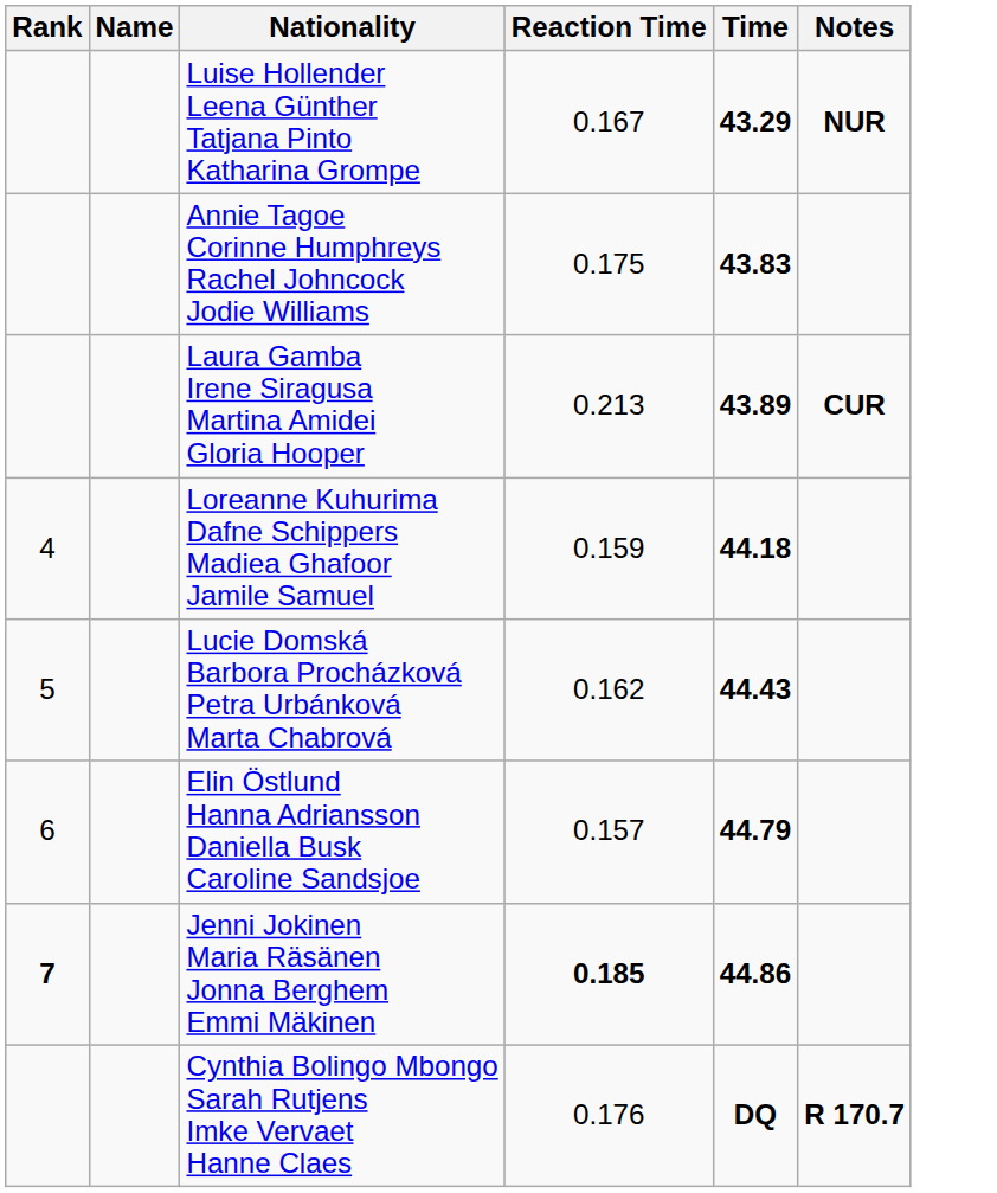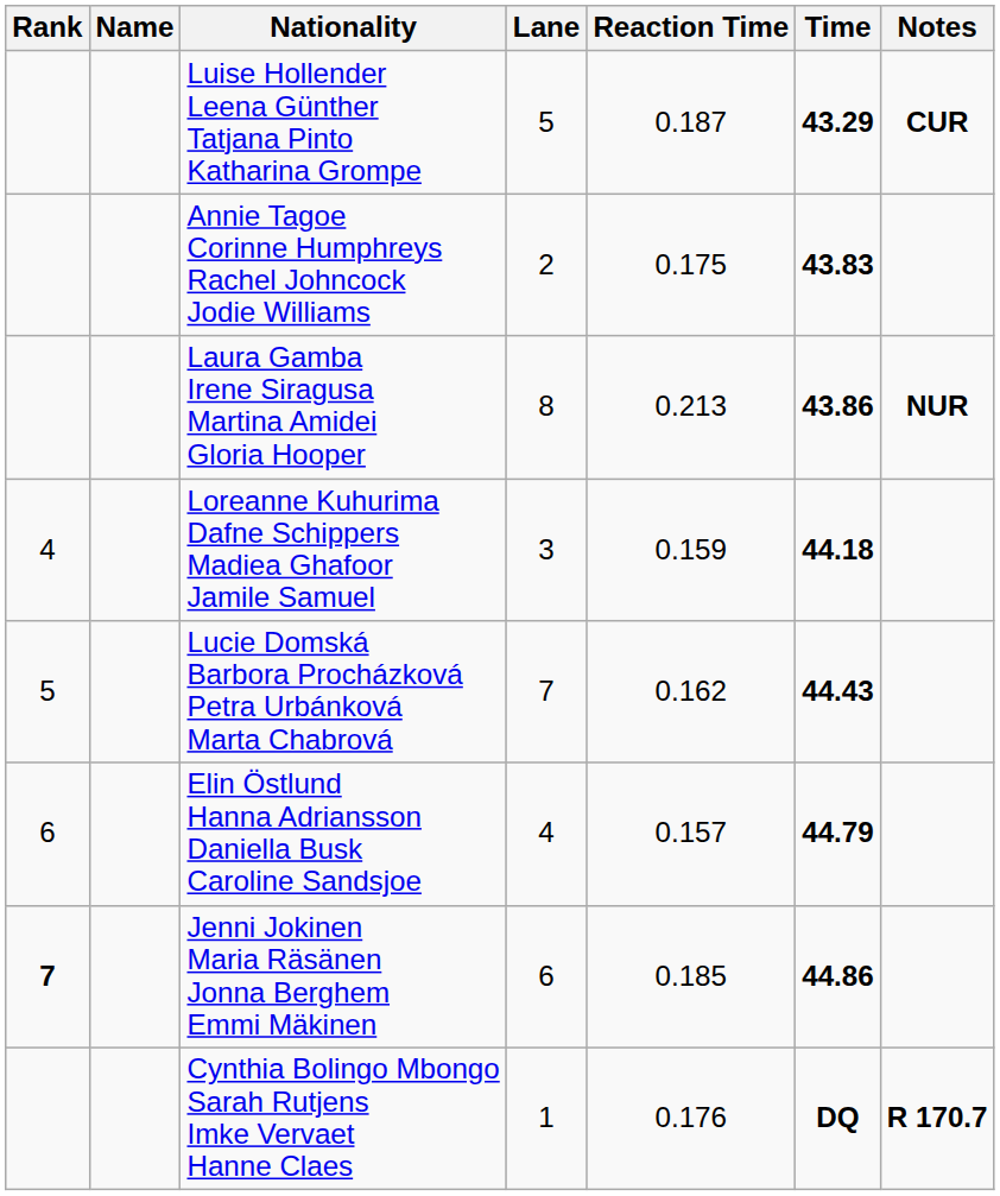+ column: Lane | 5 | 2 | 8 | 3 | 7 | 4 | 6 | 1
Luise Hollender Leena Günther Tatjana Pinto Katharina Grompe | Reaction Time: 0.167 -> 0.187
Luise Hollender Leena Günther Tatjana Pinto Katharina Grompe | Notes: NUR -> CUR
Laura Gamba Irene Siragusa Martina Amidei Gloria Hooper | Time: 43.89 -> 43.86
Laura Gamba Irene Siragusa Martina Amidei Gloria Hooper | Notes: CUR -> NUR
Jenni Jokinen Maria Räsänen Jonna Berghem Emmi Mäkinen | Reaction Time: bold -> normal
